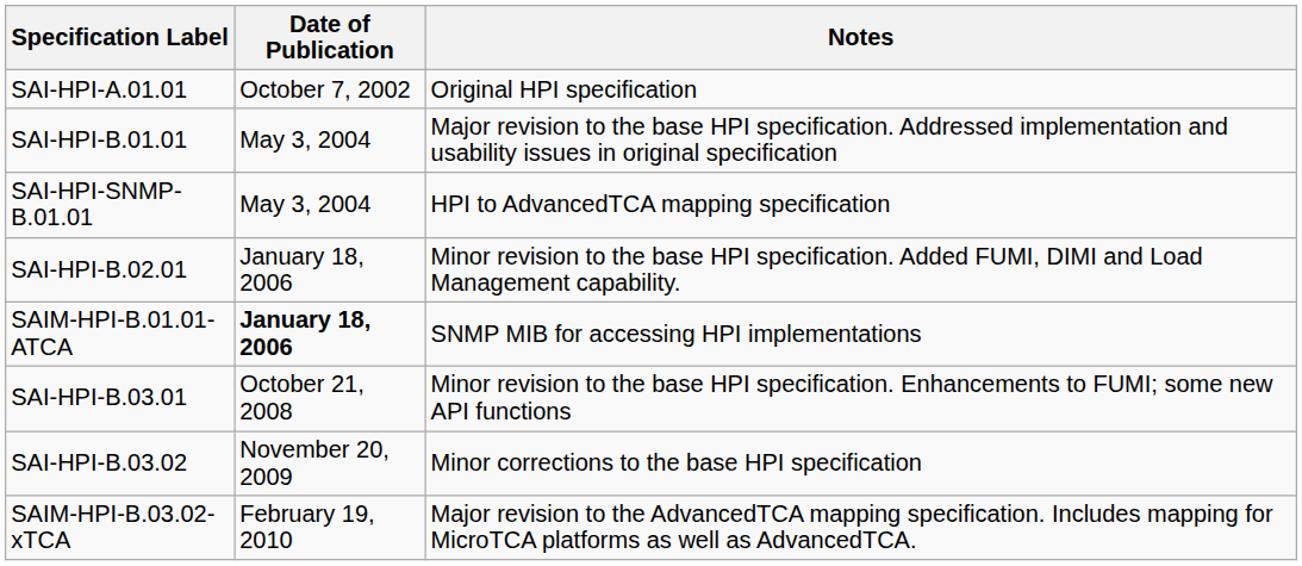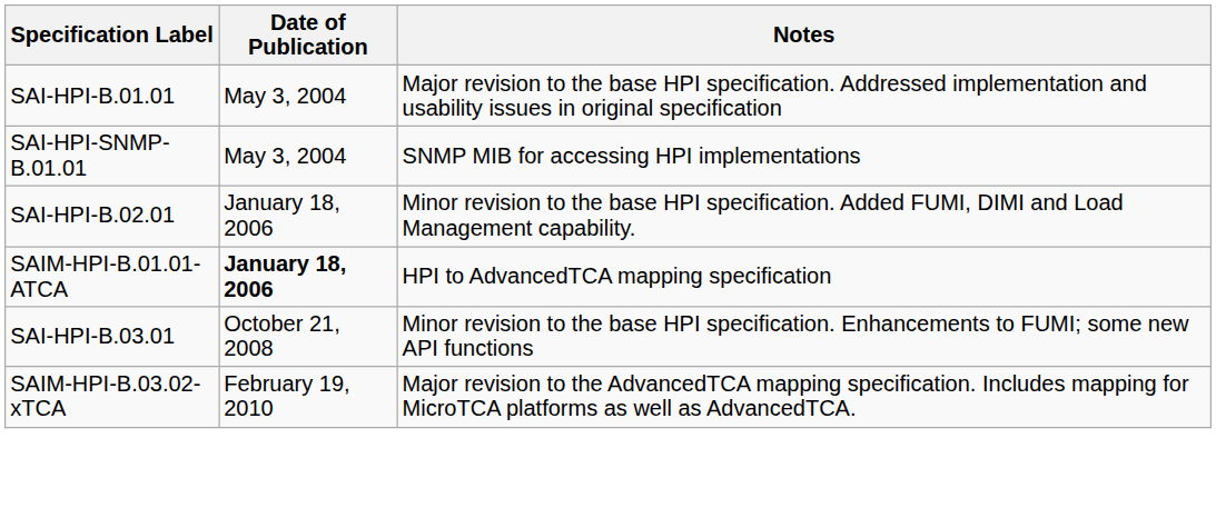- row: SAI-HPI-A.01.01 | October 7, 2002 | Original HPI specification
SAI-HPI-SNMP-B.01.01 | Notes: HPI to AdvancedTCA mapping specification -> SNMP MIB for accessing HPI implementations
SAIM-HPI-B.01.01-ATCA | Notes: SNMP MIB for accessing HPI implementations -> HPI to AdvancedTCA mapping specification
- row: SAI-HPI-B.03.02 | November 20, 2009 | Minor corrections to the base HPI specification
